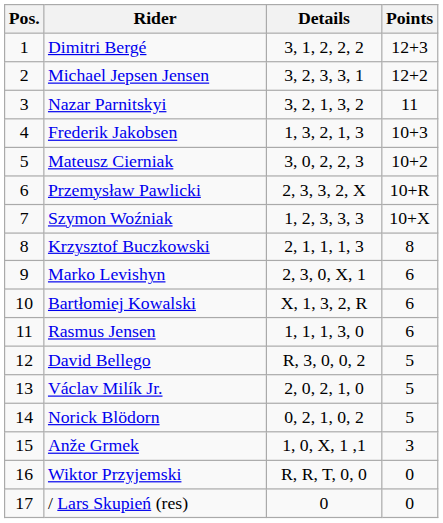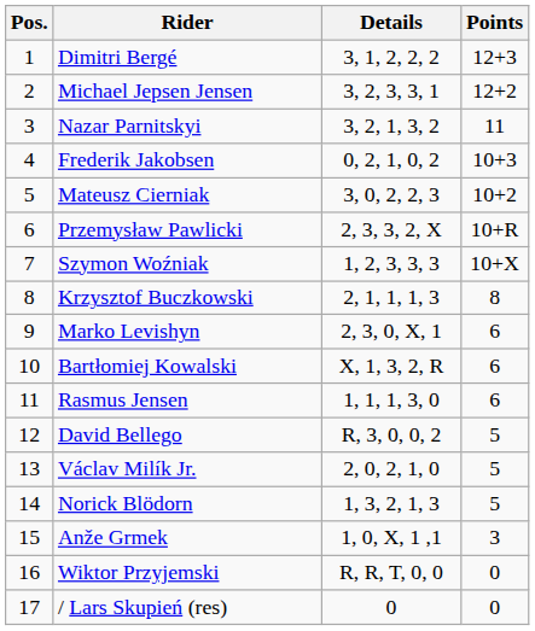Frederik Jakobsen | Details: 1, 3, 2, 1, 3 -> 0, 2, 1, 0, 2
Norick Blödorn | Details: 0, 2, 1, 0, 2 -> 1, 3, 2, 1, 3
